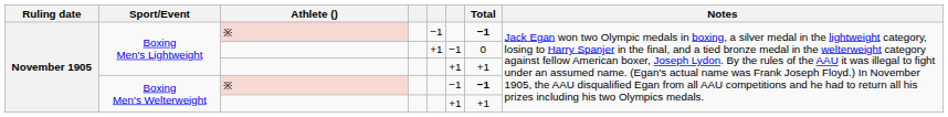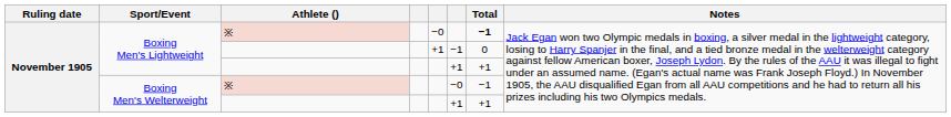Boxing Men's Lightweight / ※ | column 5: −1 -> −0
Boxing Men's Welterweight / ※ | column 6: −1 -> −0
Boxing Men's Welterweight / ※ | Total: bold -> normal
